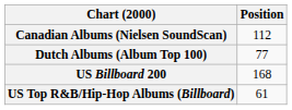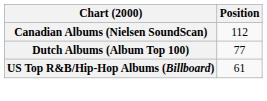- row: US Billboard 200 | 168
